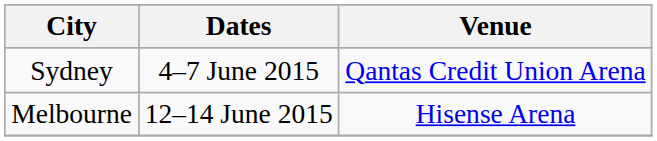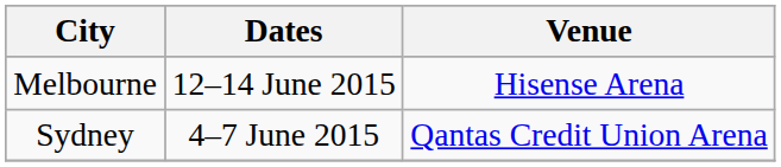rows swapped: Sydney <-> Melbourne
